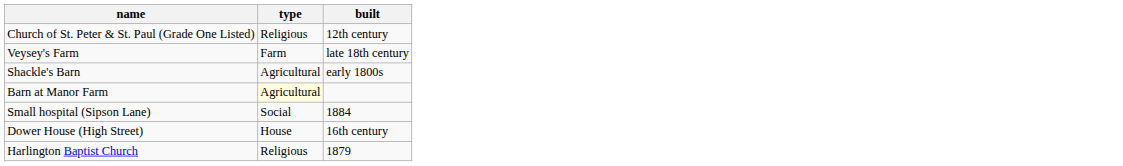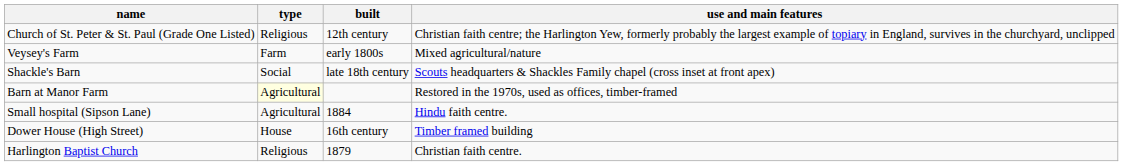+ column: use and main features | Christian faith centre; the Harlington Yew, formerly probably the largest example of topiary in England, survives in the churchyard, unclipped | Mixed agricultural/nature | Scouts headquarters & Shackles Family chapel (cross inset at front apex) | Restored in the 1970s, used as offices, timber-framed | Hindu faith centre. | Timber framed building | Christian faith centre.
Veysey's Farm | built: late 18th century -> early 1800s
Shackle's Barn | type: Agricultural -> Social
Shackle's Barn | built: early 1800s -> late 18th century
Small hospital (Sipson Lane) | type: Social -> Agricultural
